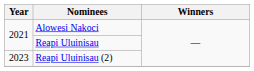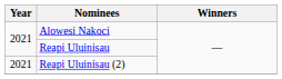Reapi Uluinisau (2) | Year: 2023 -> 2021
